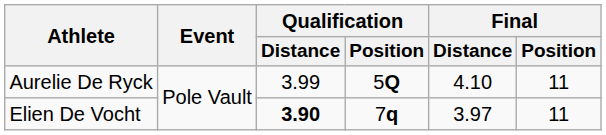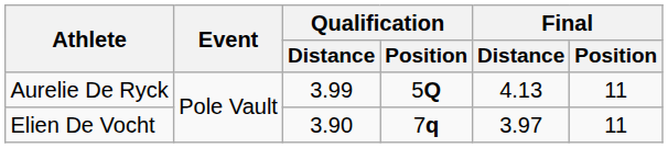Aurelie De Ryck | Final / Distance: 4.10 -> 4.13
Elien De Vocht | Qualification / Distance: bold -> normal
